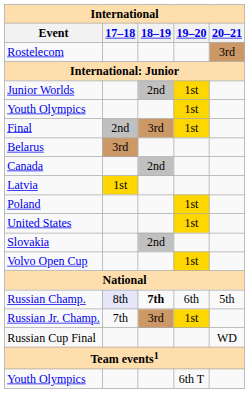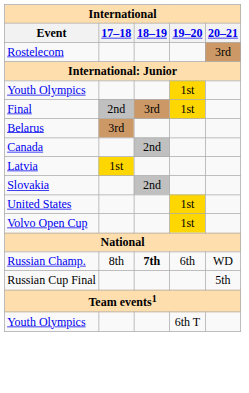- row: Junior Worlds | 2nd | 1st
- row: Poland | 1st
rows swapped: Slovakia <-> United States
Russian Champ. | 17–18: lavender background -> no background
Russian Champ. | 20–21: 5th -> WD
- row: Russian Jr. Champ. | 7th | 3rd | 1st
Russian Cup Final | 20–21: WD -> 5th
